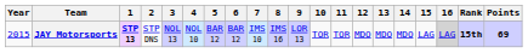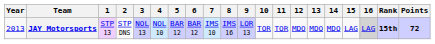JAY Motorsports | Year: 2015 -> 2013
JAY Motorsports | 1: bold -> normal
JAY Motorsports | Points: 69 -> 72
